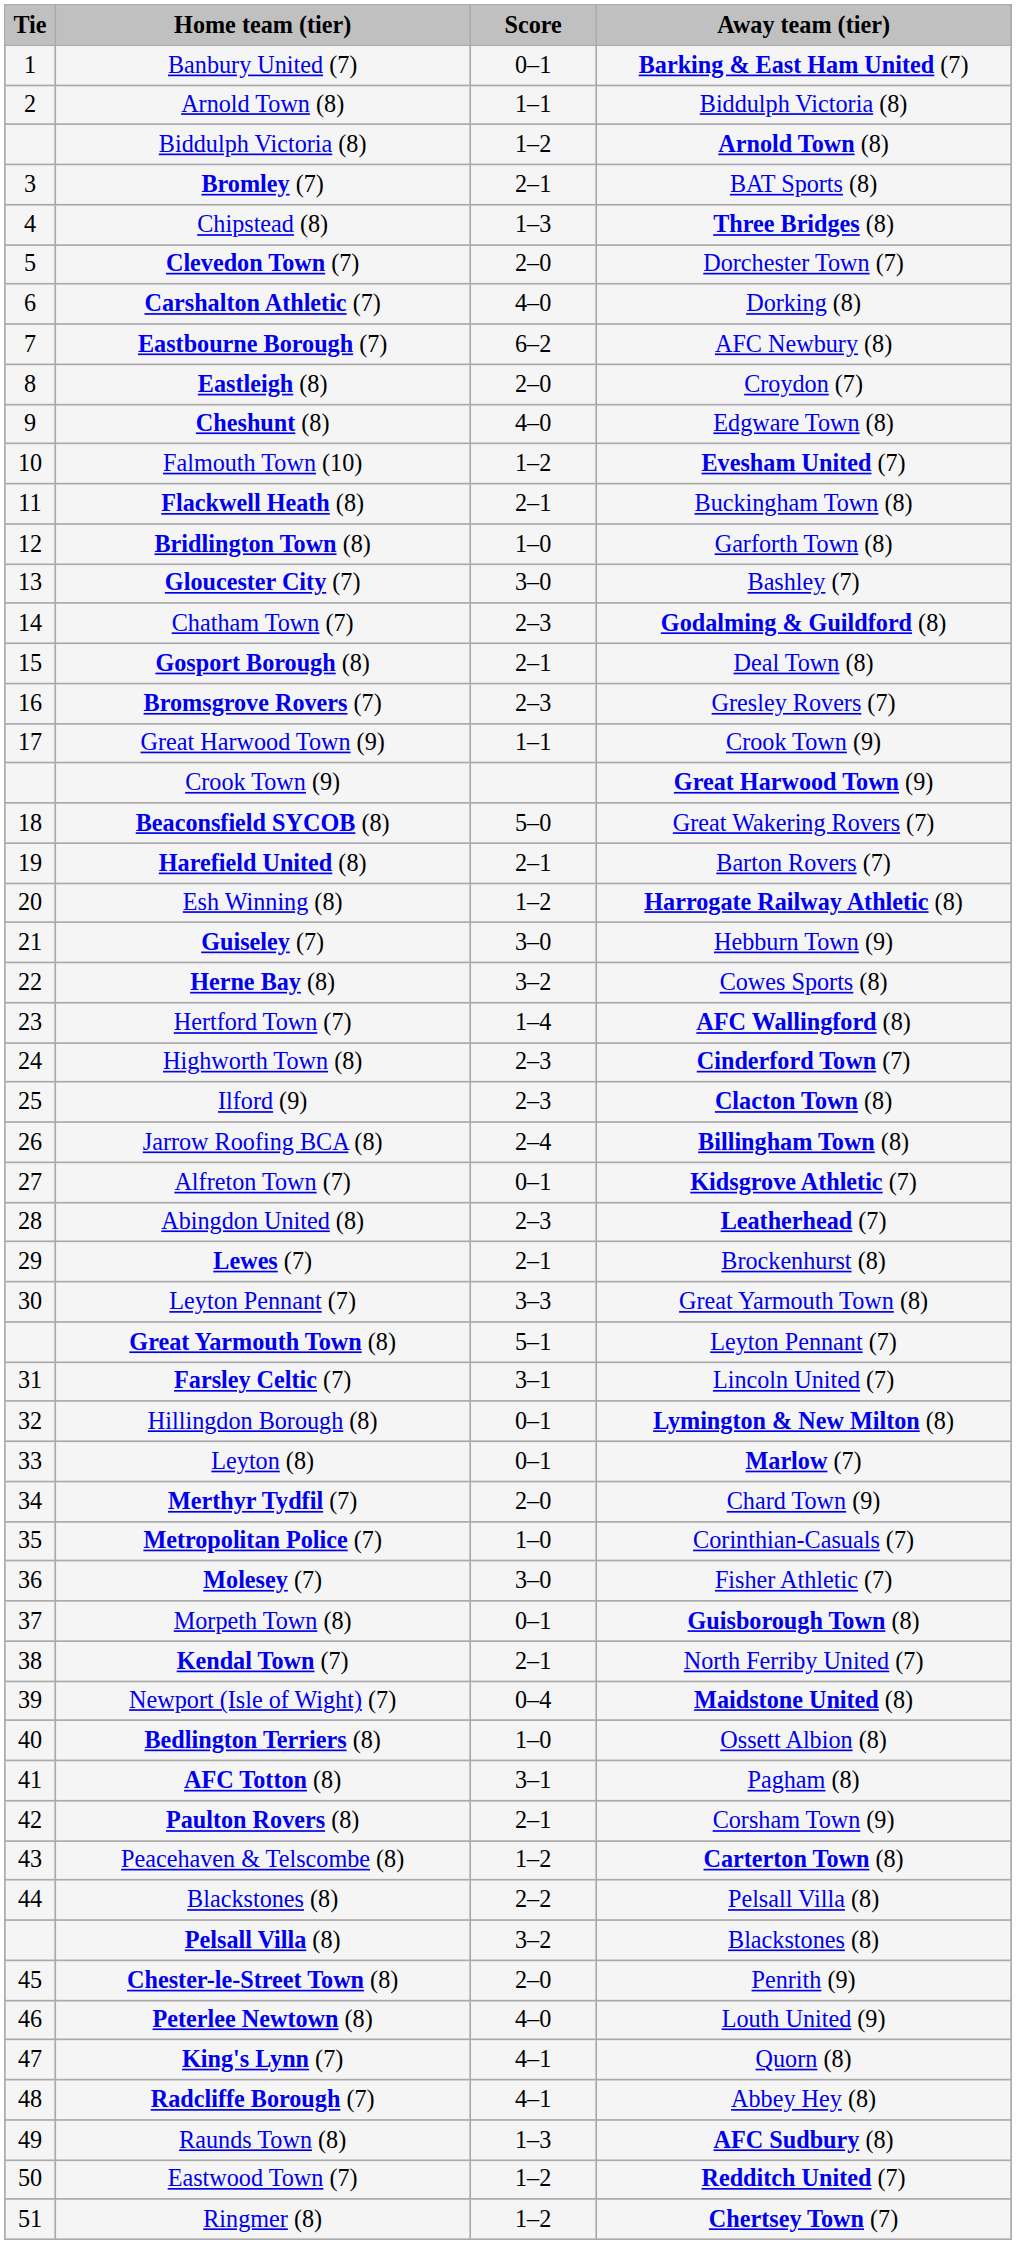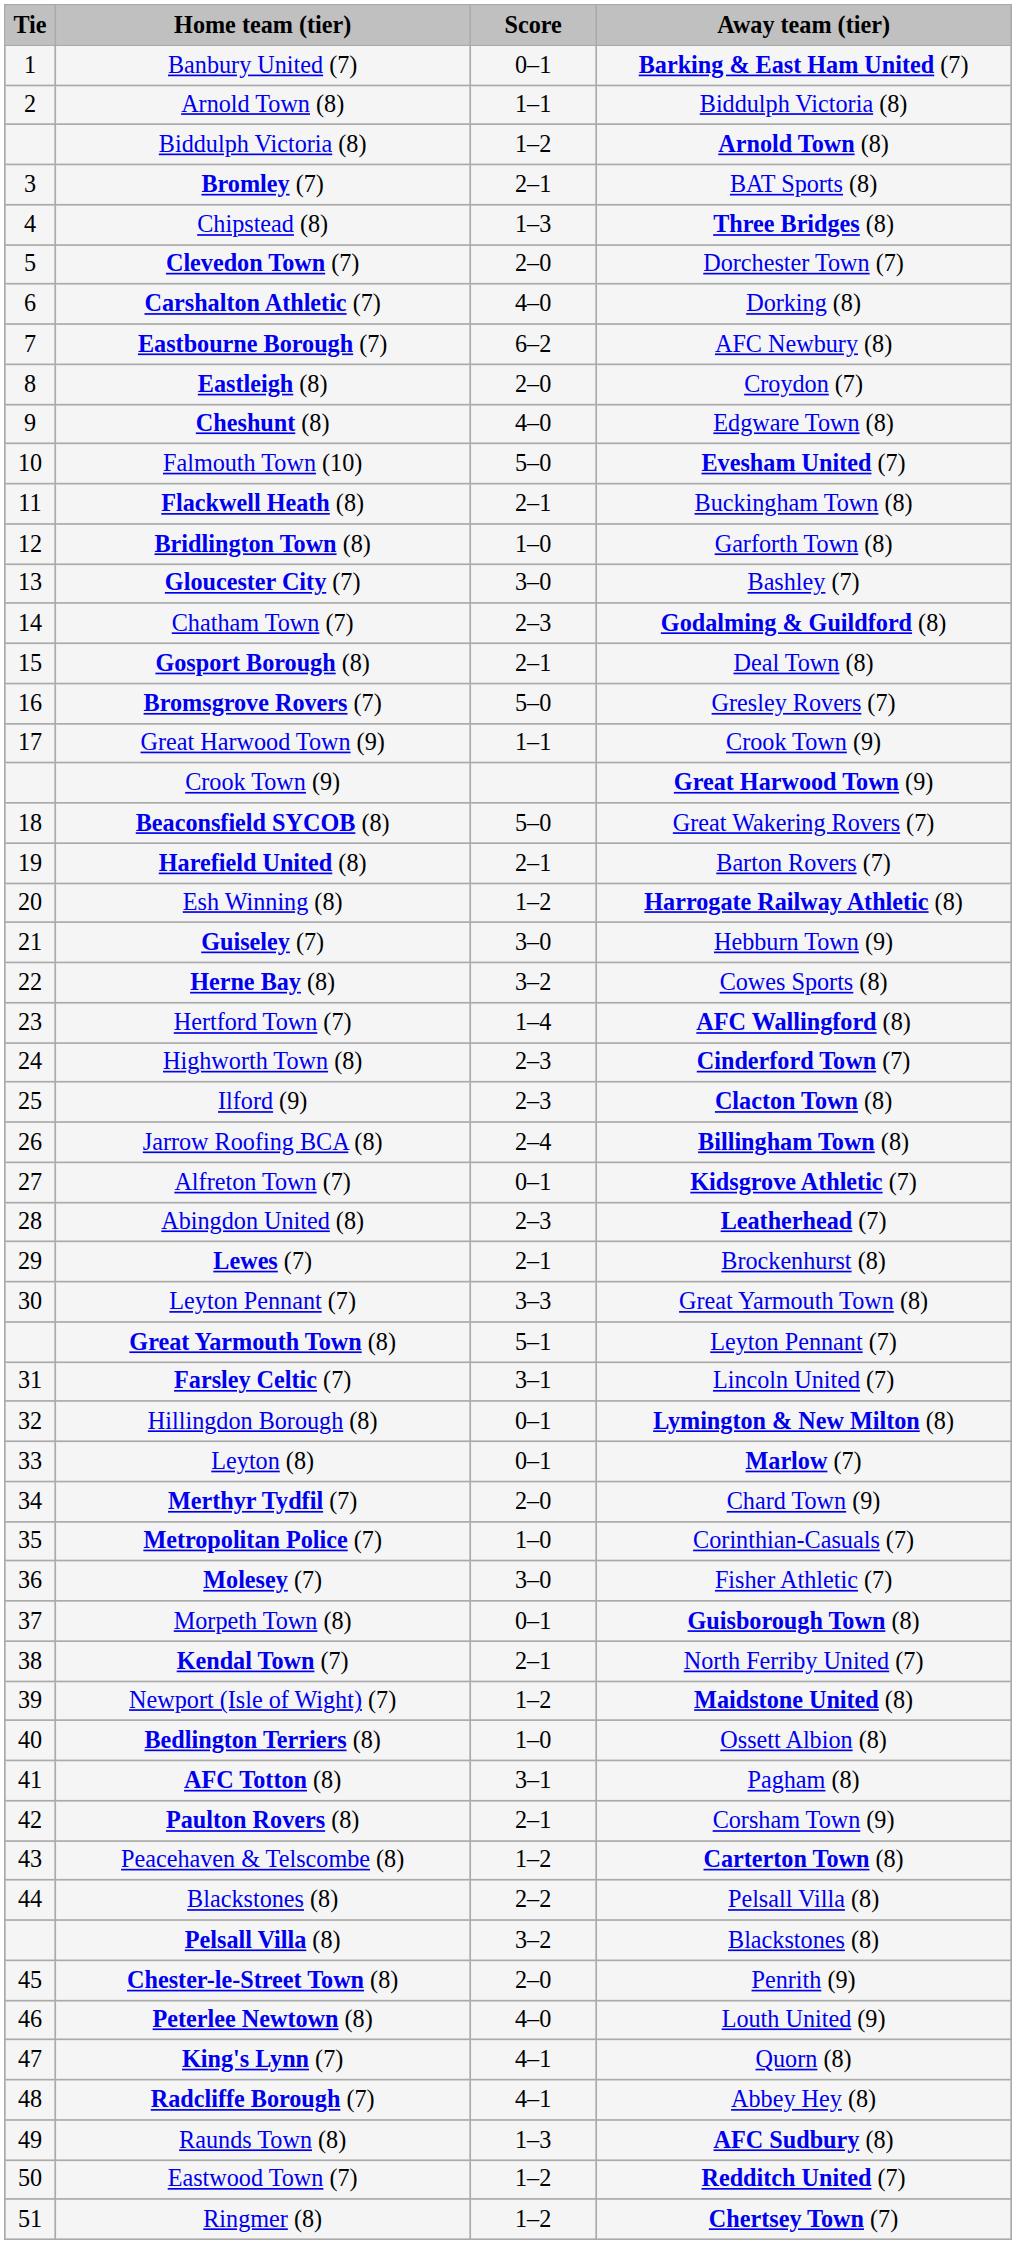Falmouth Town (10) | Score: 1–2 -> 5–0
Bromsgrove Rovers (7) | Score: 2–3 -> 5–0
Newport (Isle of Wight) (7) | Score: 0–4 -> 1–2
